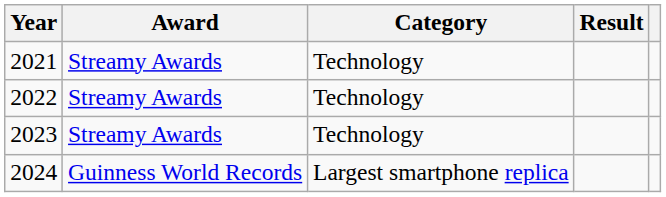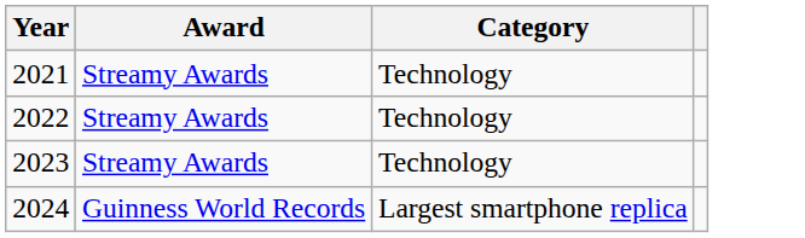- column: Result
